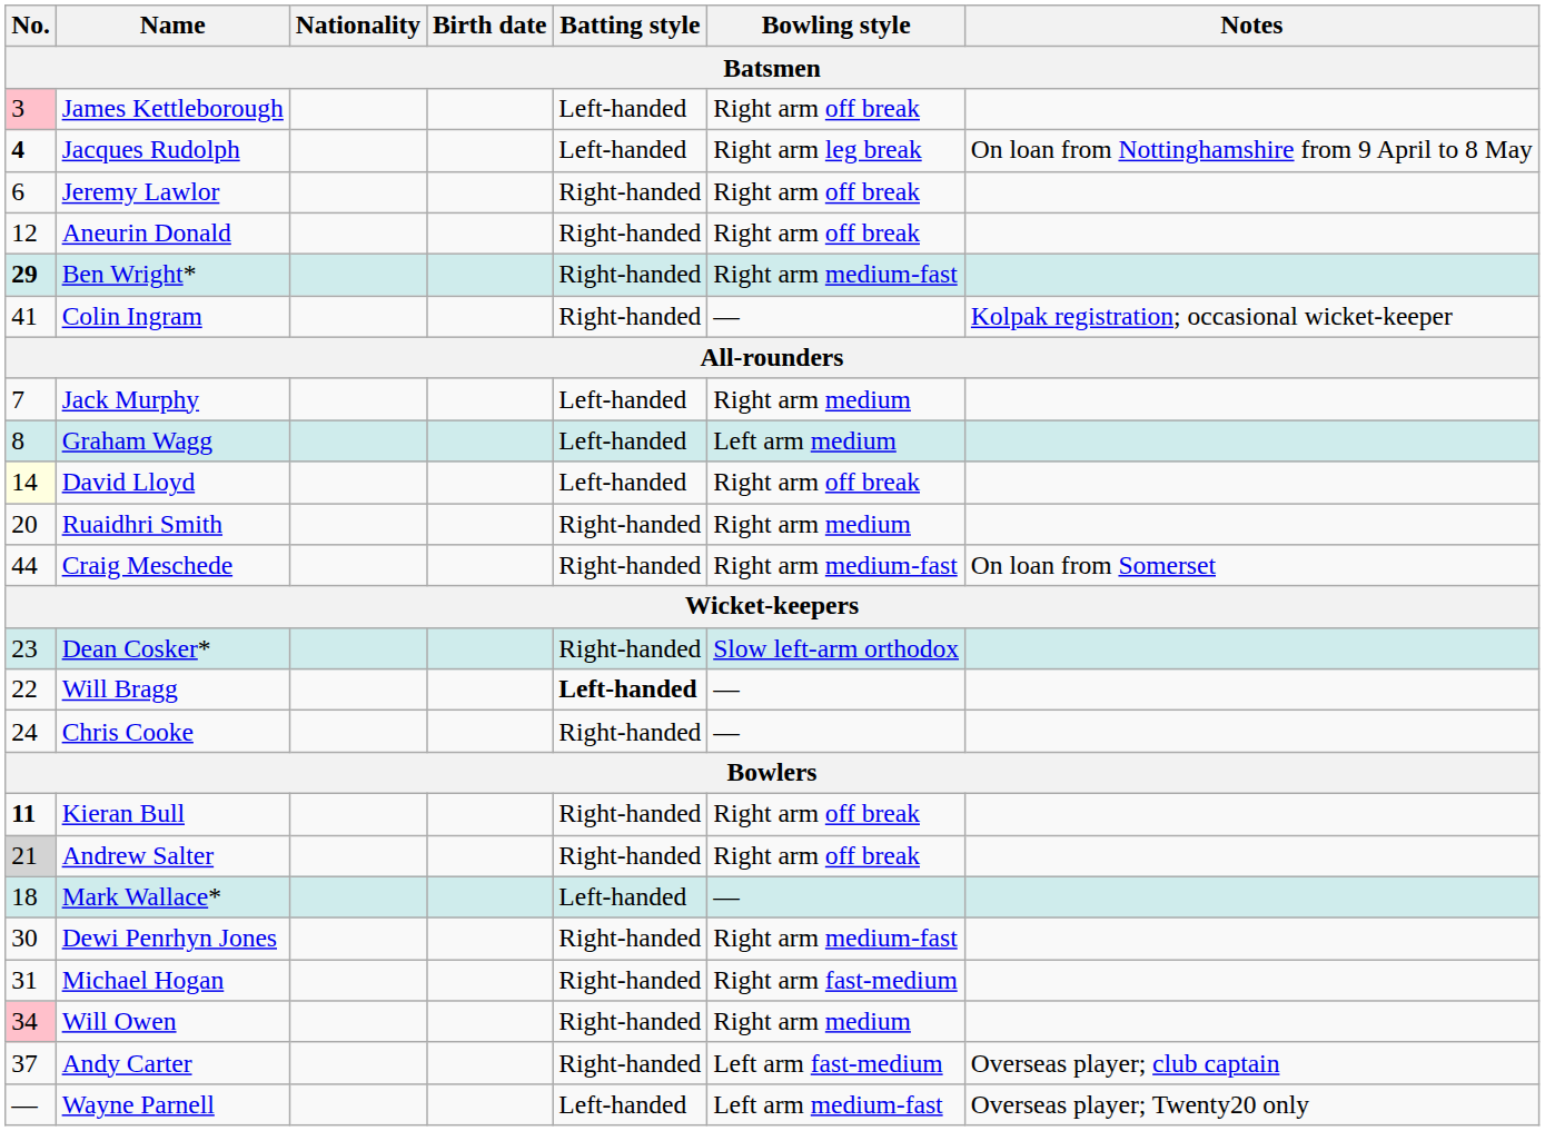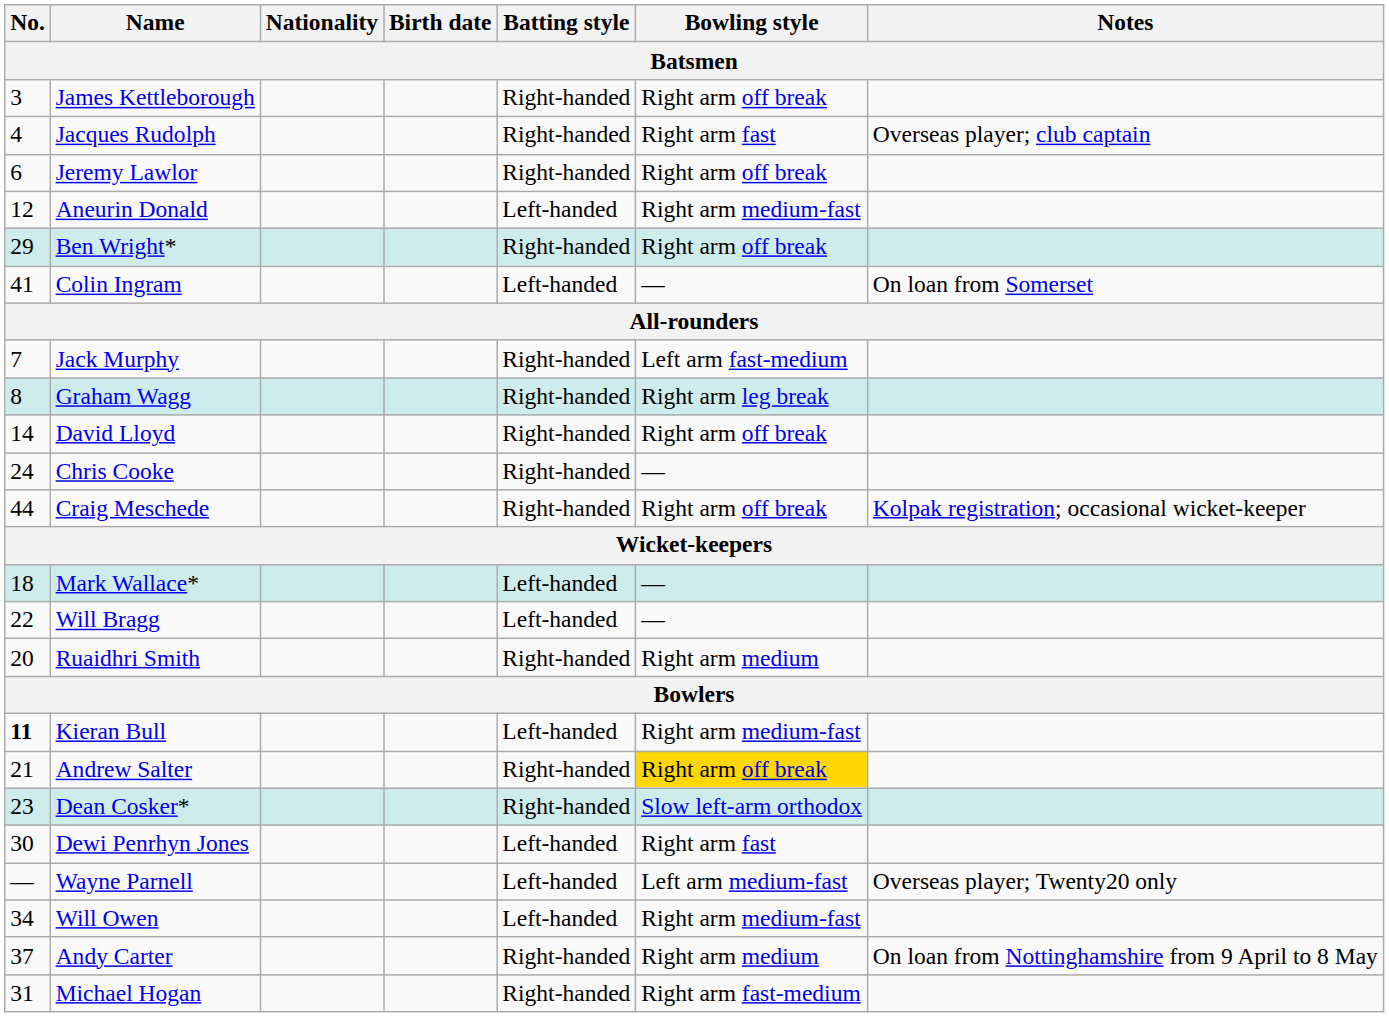James Kettleborough | No.: pink background -> no background
James Kettleborough | Batting style: Left-handed -> Right-handed
Jacques Rudolph | No.: bold -> normal
Jacques Rudolph | Batting style: Left-handed -> Right-handed
Jacques Rudolph | Bowling style: Right arm leg break -> Right arm fast
Jacques Rudolph | Notes: On loan from Nottinghamshire from 9 April to 8 May -> Overseas player; club captain
Aneurin Donald | Batting style: Right-handed -> Left-handed
Aneurin Donald | Bowling style: Right arm off break -> Right arm medium-fast
Ben Wright* | No.: bold -> normal
Ben Wright* | Bowling style: Right arm medium-fast -> Right arm off break
Colin Ingram | Batting style: Right-handed -> Left-handed
Colin Ingram | Notes: Kolpak registration; occasional wicket-keeper -> On loan from Somerset
Jack Murphy | Batting style: Left-handed -> Right-handed
Jack Murphy | Bowling style: Right arm medium -> Left arm fast-medium
Graham Wagg | Batting style: Left-handed -> Right-handed
Graham Wagg | Bowling style: Left arm medium -> Right arm leg break
David Lloyd | No.: lightyellow background -> no background
David Lloyd | Batting style: Left-handed -> Right-handed
rows swapped: Ruaidhri Smith <-> Chris Cooke
Craig Meschede | Bowling style: Right arm medium-fast -> Right arm off break
Craig Meschede | Notes: On loan from Somerset -> Kolpak registration; occasional wicket-keeper
rows swapped: Mark Wallace* <-> Dean Cosker*
Will Bragg | Batting style: bold -> normal
Kieran Bull | Batting style: Right-handed -> Left-handed
Kieran Bull | Bowling style: Right arm off break -> Right arm medium-fast
Andrew Salter | No.: lightgrey background -> no background
Andrew Salter | Bowling style: no background -> gold background
Dewi Penrhyn Jones | Batting style: Right-handed -> Left-handed
Dewi Penrhyn Jones | Bowling style: Right arm medium-fast -> Right arm fast
rows swapped: Michael Hogan <-> Wayne Parnell
Will Owen | No.: pink background -> no background
Will Owen | Batting style: Right-handed -> Left-handed
Will Owen | Bowling style: Right arm medium -> Right arm medium-fast
Andy Carter | Bowling style: Left arm fast-medium -> Right arm medium
Andy Carter | Notes: Overseas player; club captain -> On loan from Nottinghamshire from 9 April to 8 May
